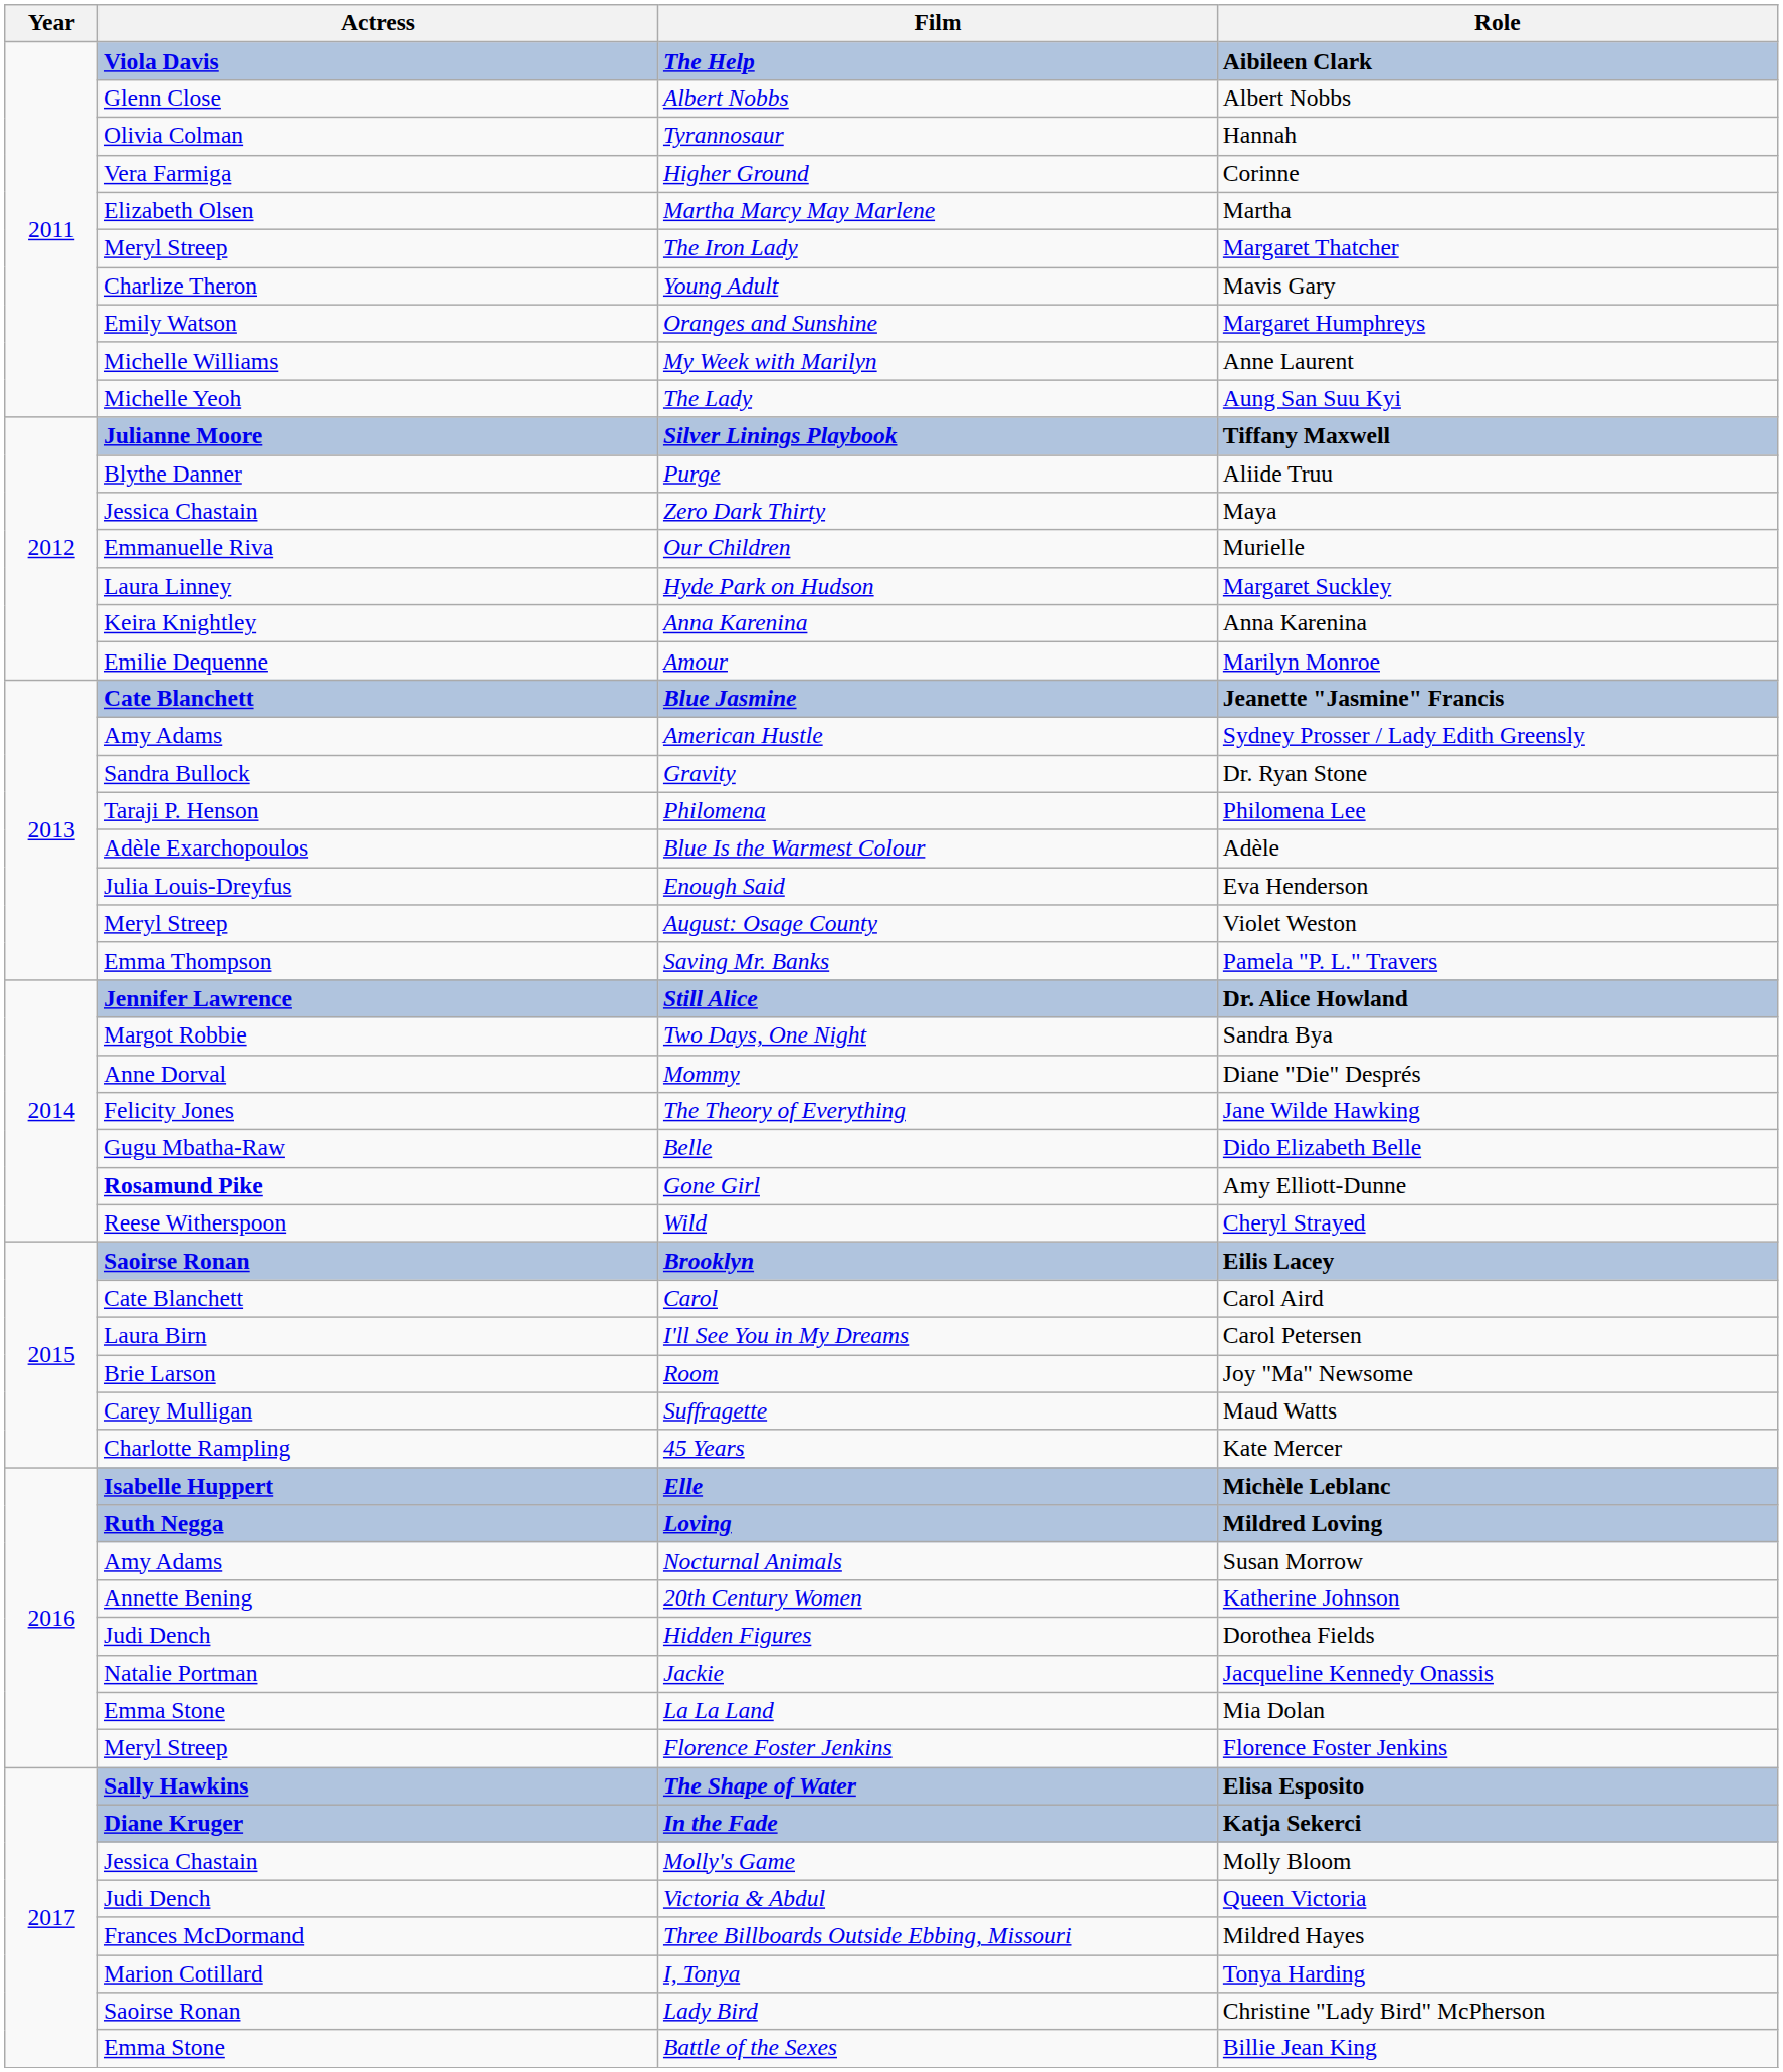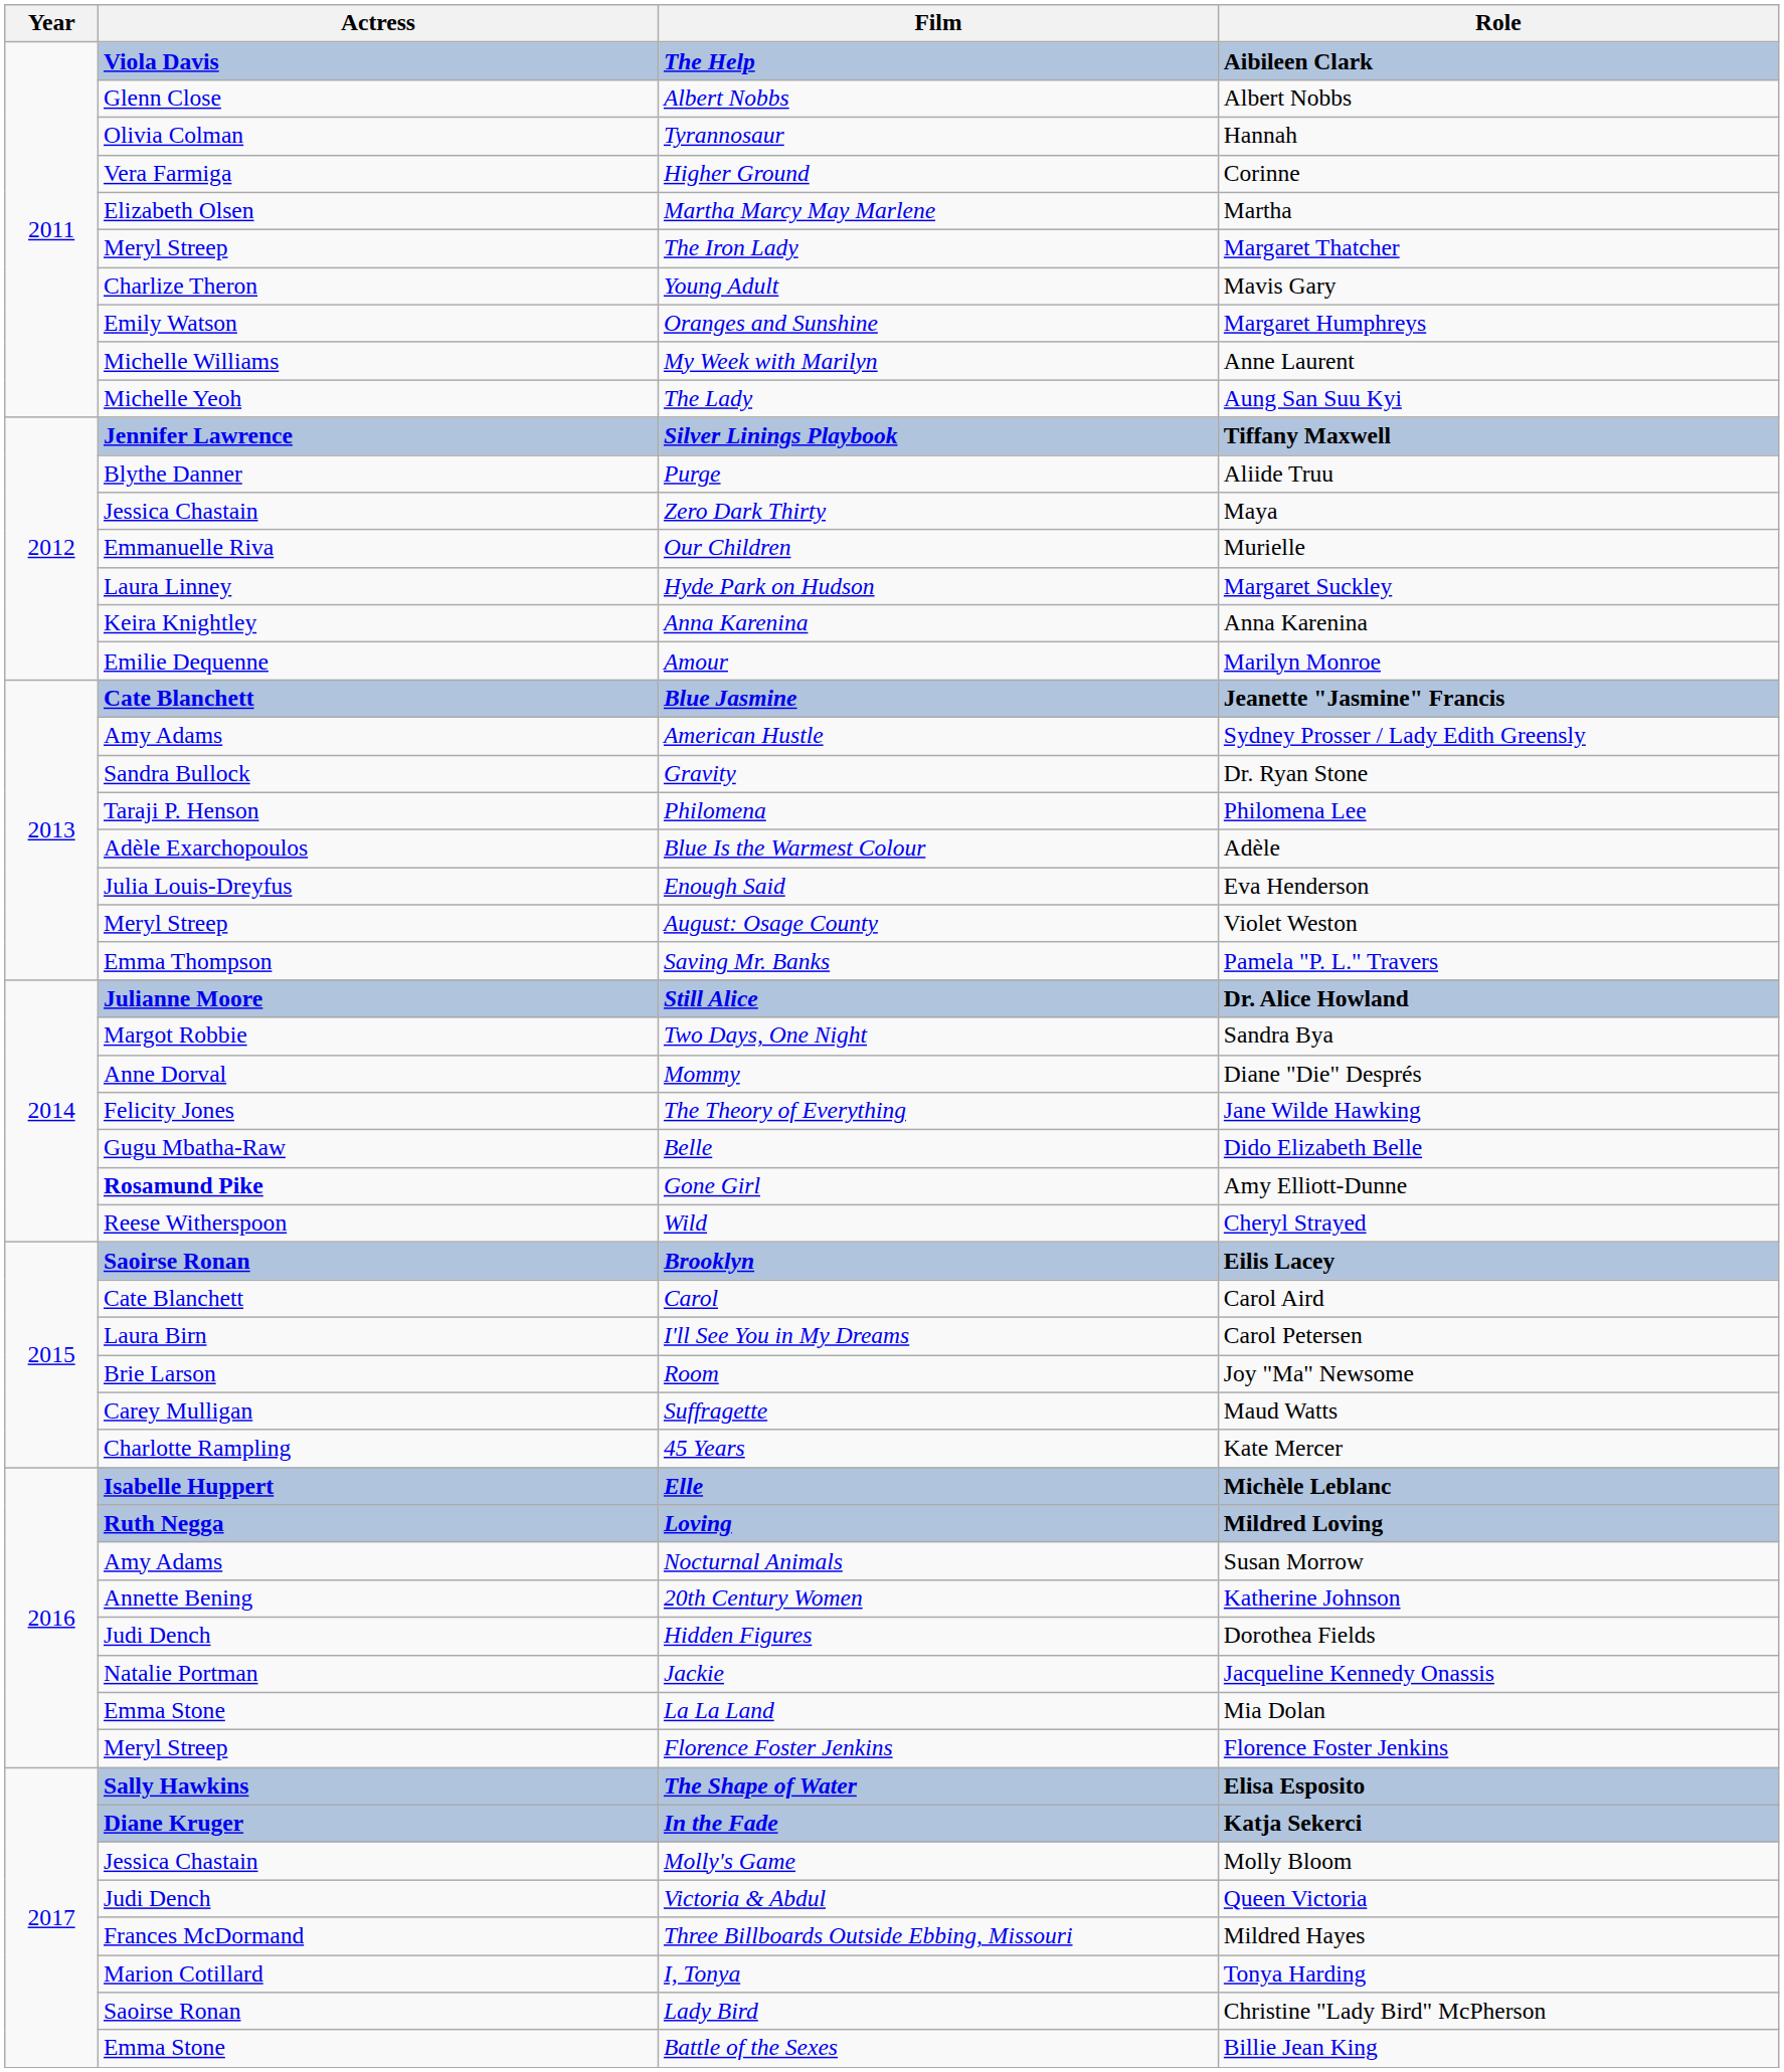Silver Linings Playbook | Actress: Julianne Moore -> Jennifer Lawrence
Still Alice | Actress: Jennifer Lawrence -> Julianne Moore
